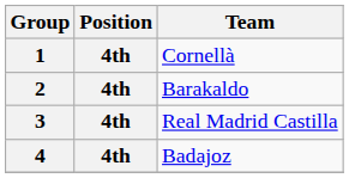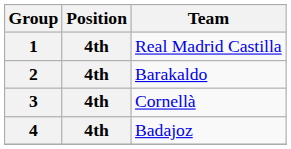1 | Team: Cornellà -> Real Madrid Castilla
3 | Team: Real Madrid Castilla -> Cornellà
